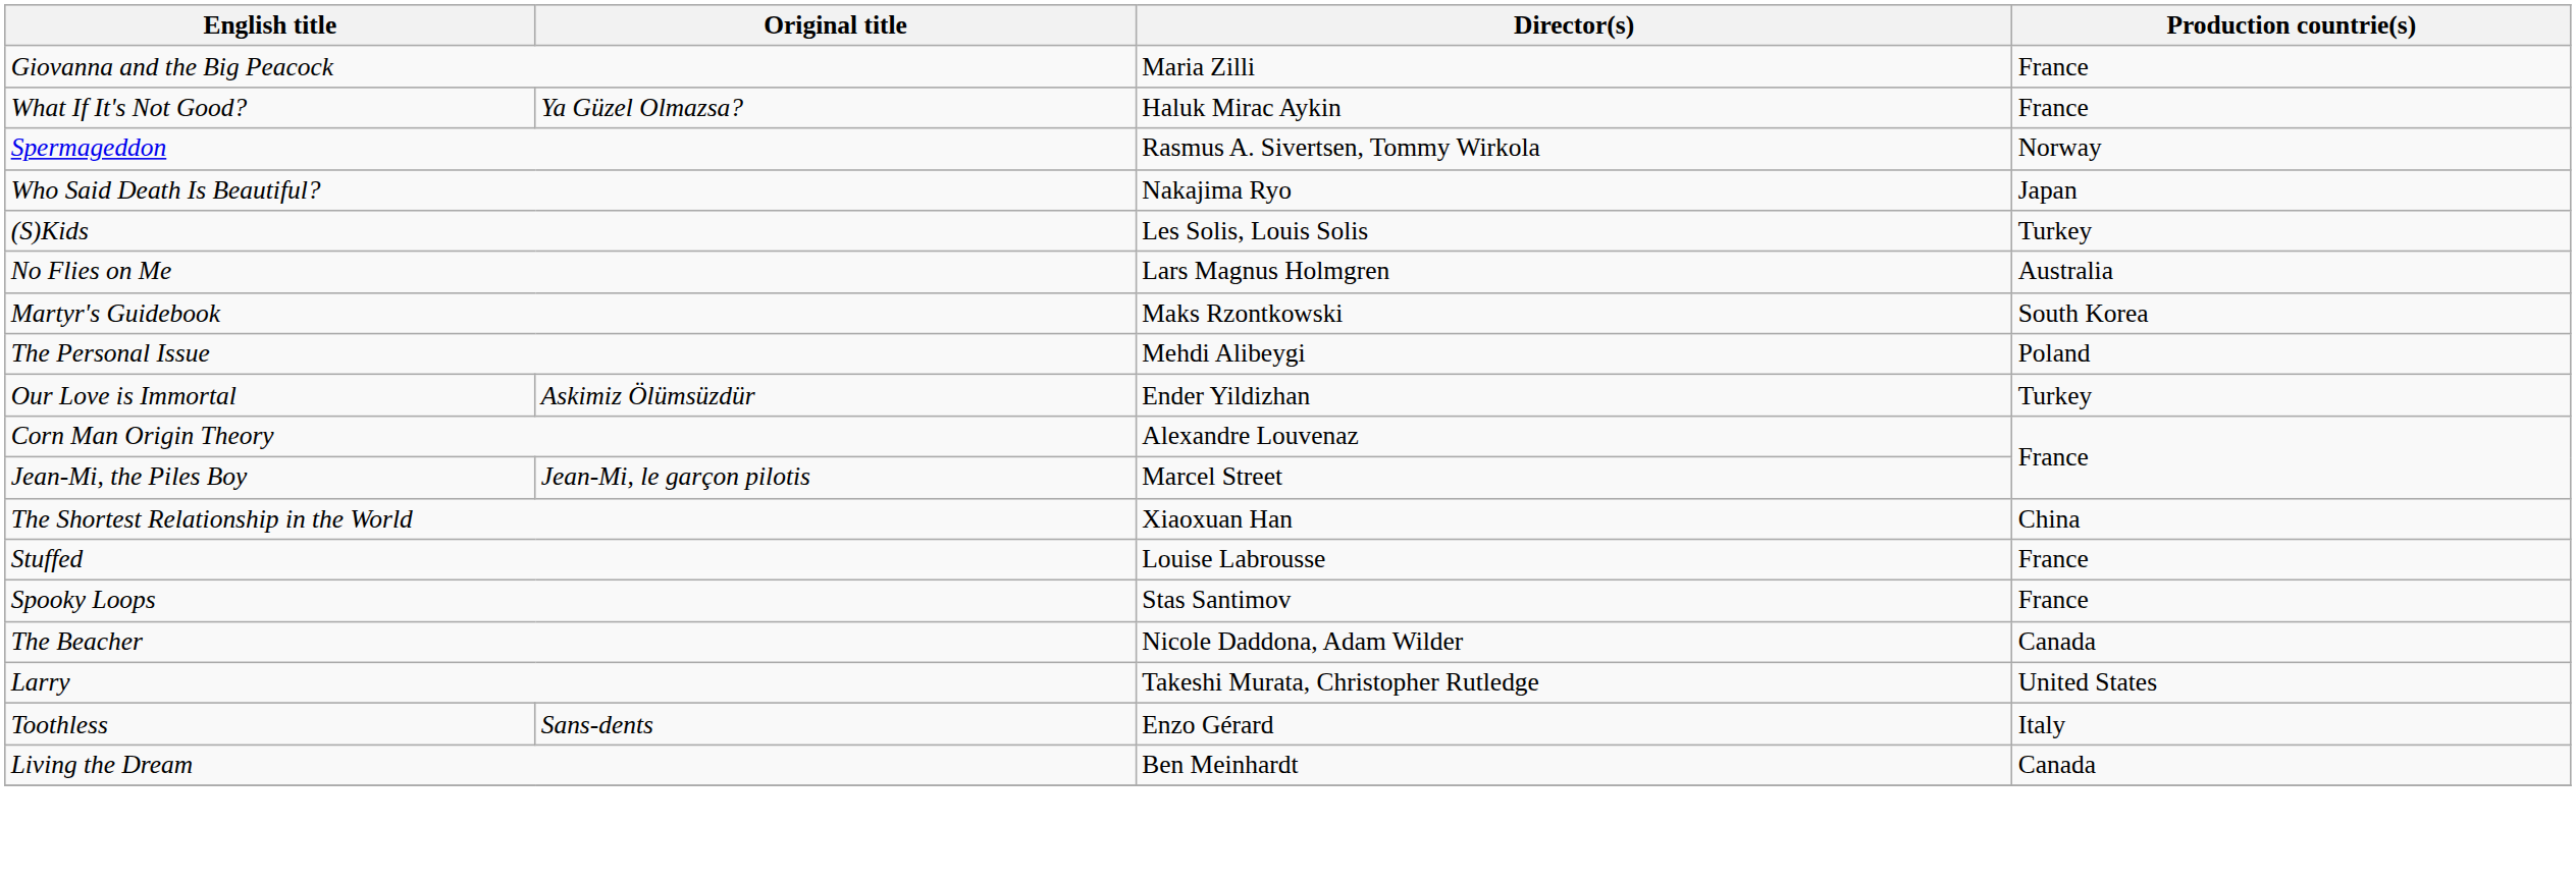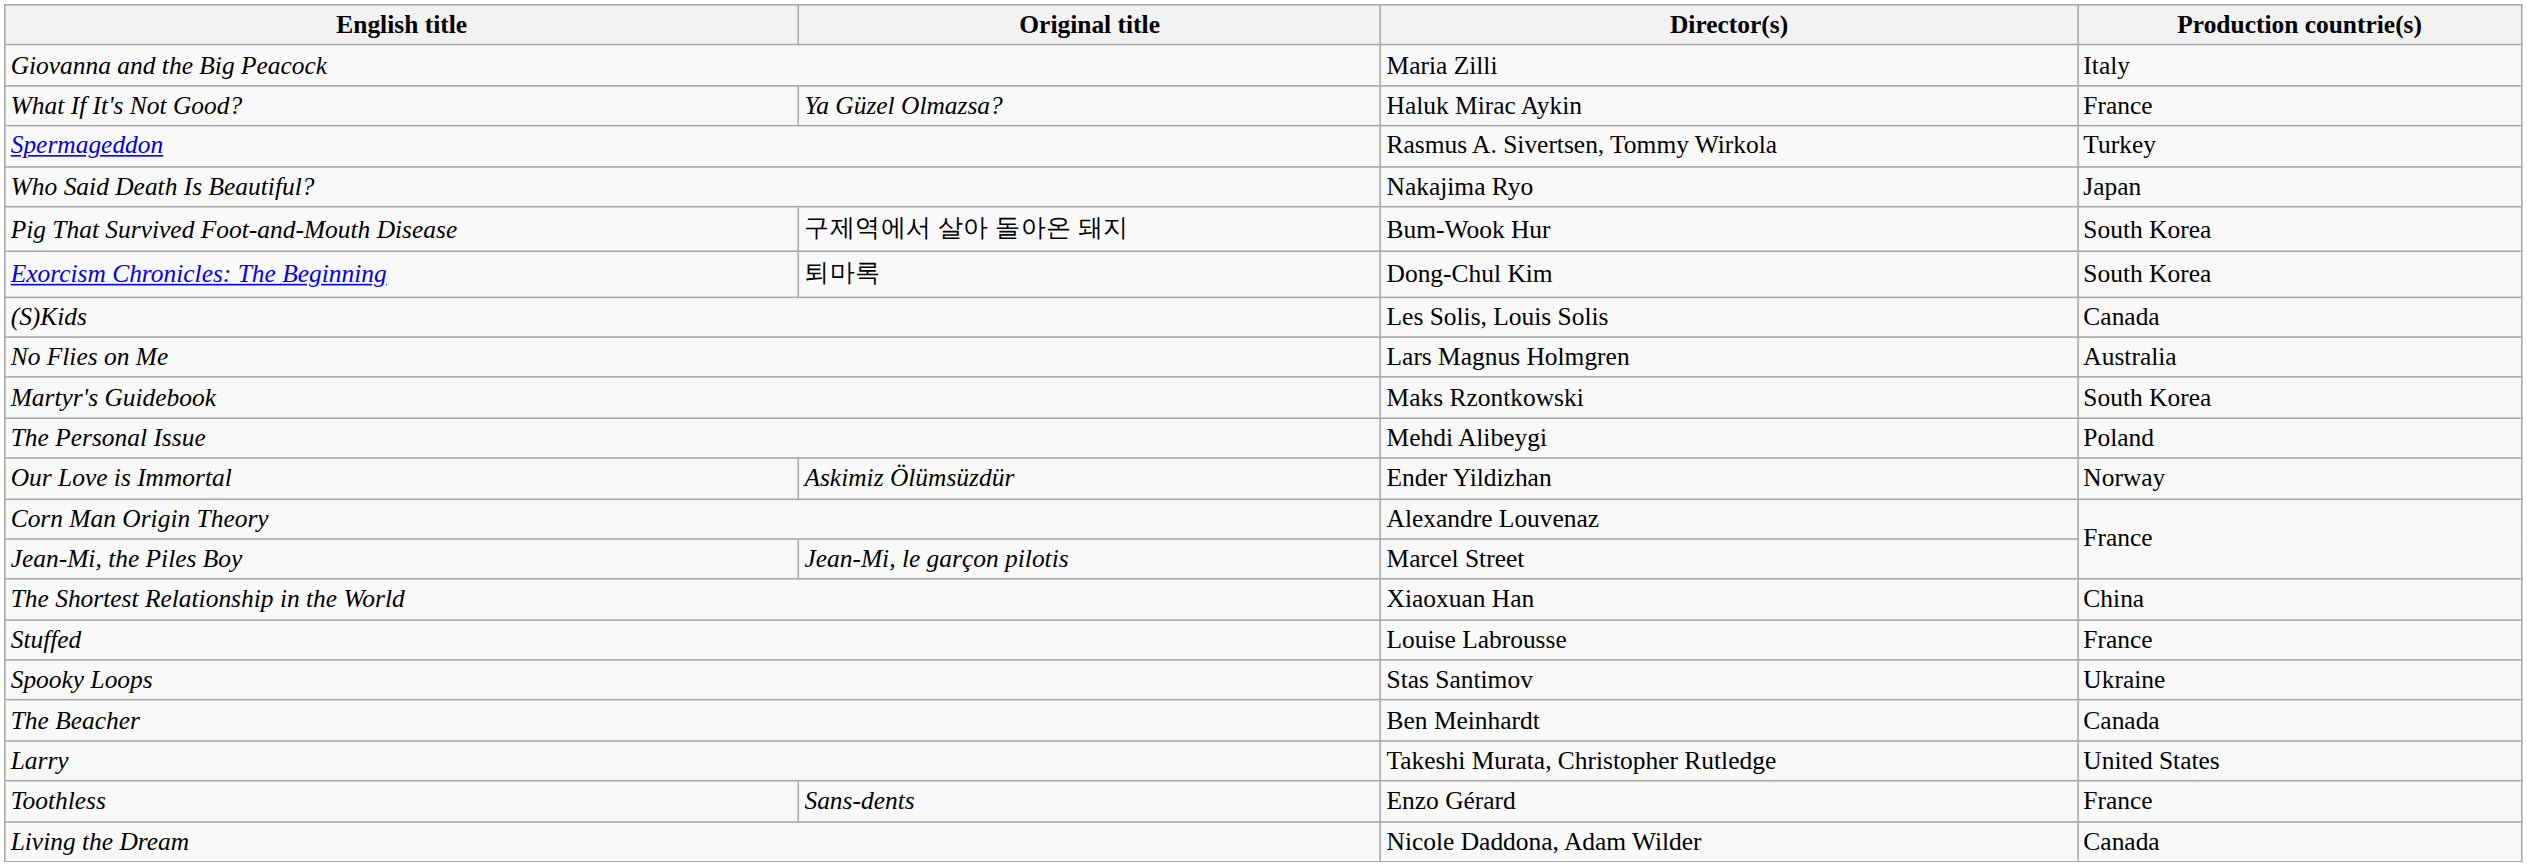Giovanna and the Big Peacock | Production countrie(s): France -> Italy
Spermageddon | Production countrie(s): Norway -> Turkey
+ row: Pig That Survived Foot-and-Mouth Disease | 구제역에서 살아 돌아온 돼지 | Bum-Wook Hur | South Korea
+ row: Exorcism Chronicles: The Beginning | 퇴마록 | Dong-Chul Kim | South Korea
(S)Kids | Production countrie(s): Turkey -> Canada
Our Love is Immortal | Production countrie(s): Turkey -> Norway
Spooky Loops | Production countrie(s): France -> Ukraine
The Beacher | Director(s): Nicole Daddona, Adam Wilder -> Ben Meinhardt
Toothless | Production countrie(s): Italy -> France
Living the Dream | Director(s): Ben Meinhardt -> Nicole Daddona, Adam Wilder
